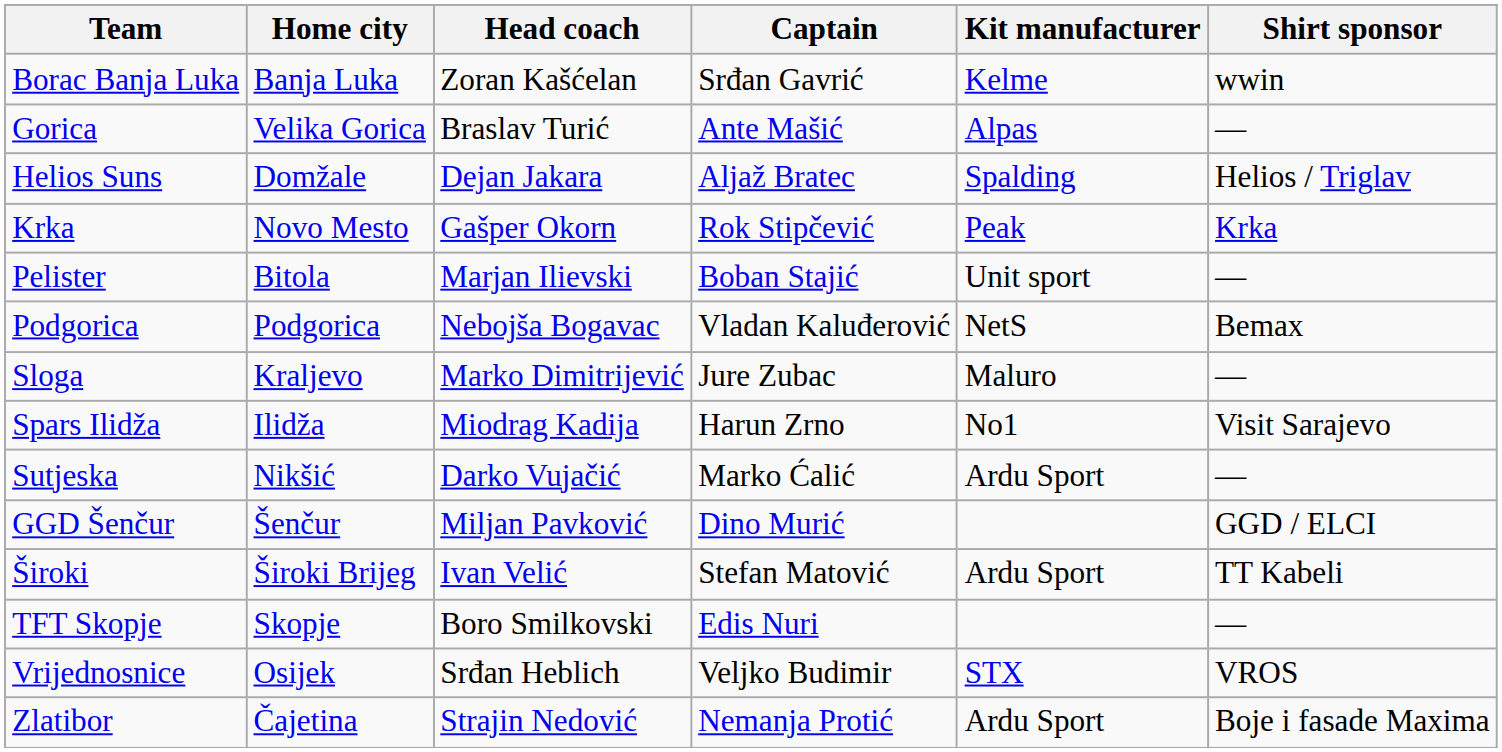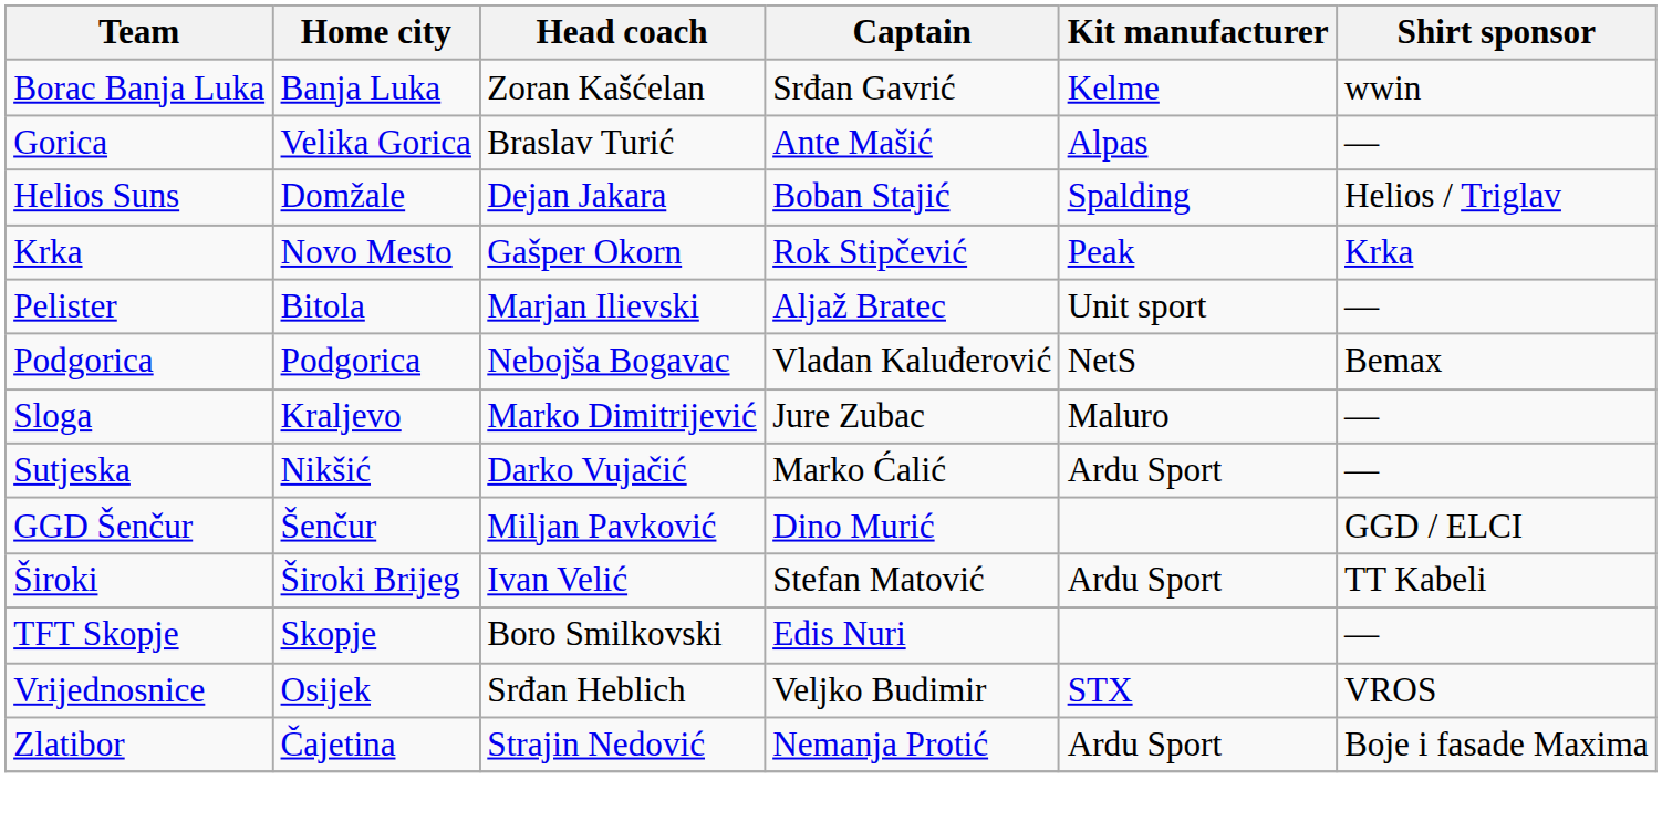Helios Suns | Captain: Aljaž Bratec -> Boban Stajić
Pelister | Captain: Boban Stajić -> Aljaž Bratec
- row: Spars Ilidža | Ilidža | Miodrag Kadija | Harun Zrno | No1 | Visit Sarajevo
